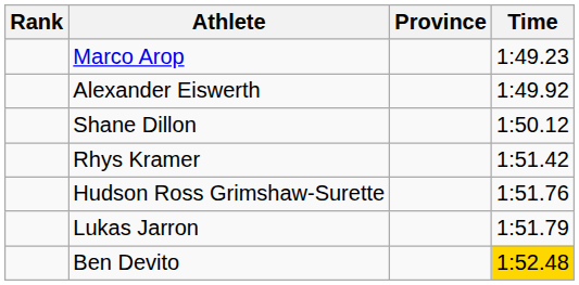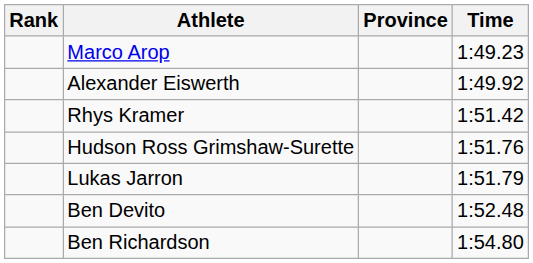- row: Shane Dillon | 1:50.12
Ben Devito | Time: gold background -> no background
+ row: Ben Richardson | 1:54.80
